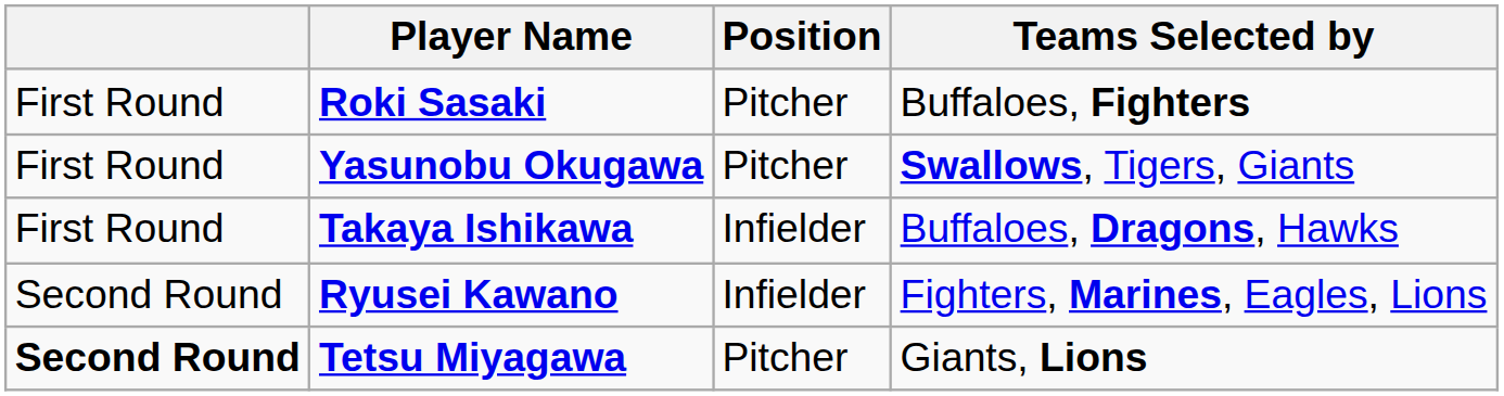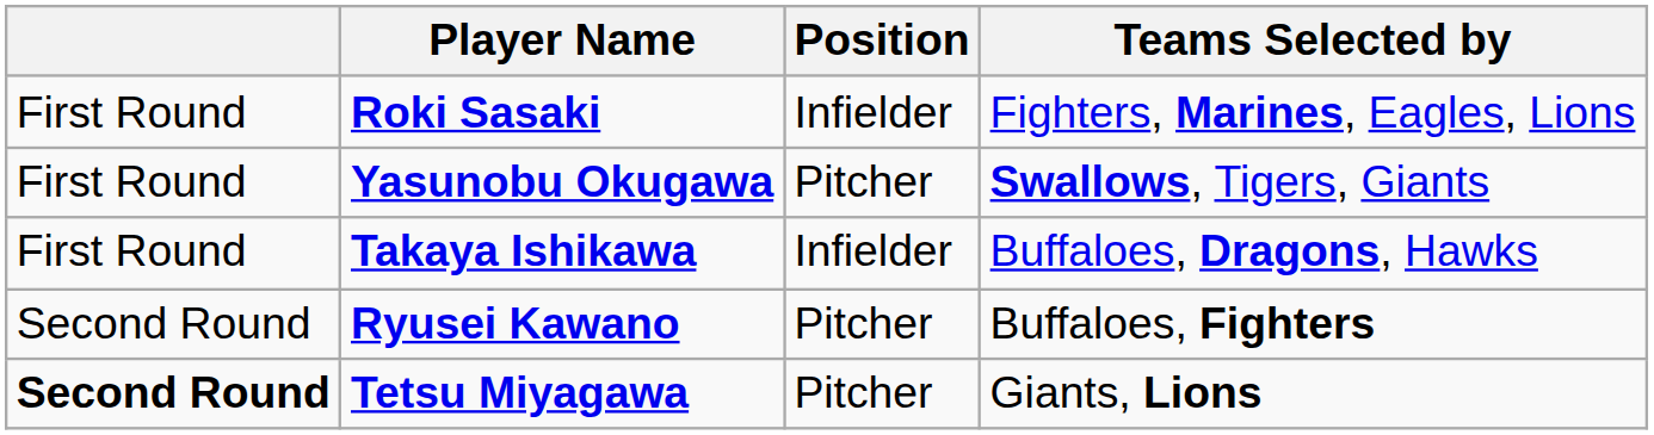Roki Sasaki | Position: Pitcher -> Infielder
Roki Sasaki | Teams Selected by: Buffaloes, Fighters -> Fighters, Marines, Eagles, Lions
Ryusei Kawano | Position: Infielder -> Pitcher
Ryusei Kawano | Teams Selected by: Fighters, Marines, Eagles, Lions -> Buffaloes, Fighters
